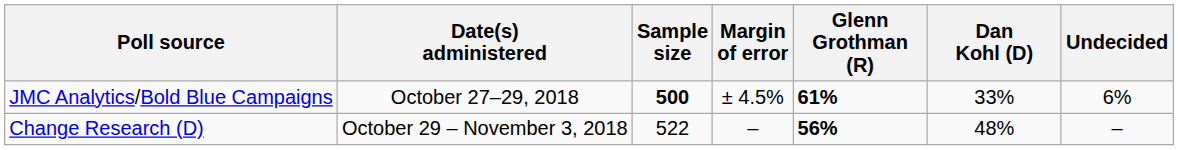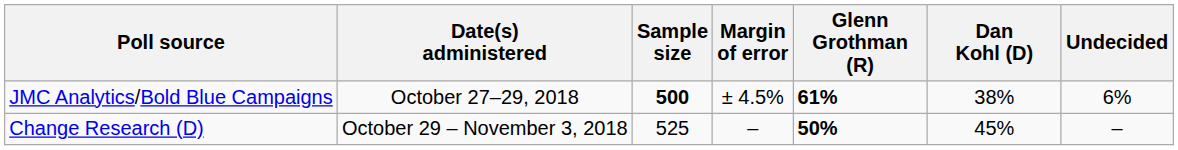JMC Analytics/Bold Blue Campaigns | Dan Kohl (D): 33% -> 38%
Change Research (D) | Sample size: 522 -> 525
Change Research (D) | Glenn Grothman (R): 56% -> 50%
Change Research (D) | Dan Kohl (D): 48% -> 45%
